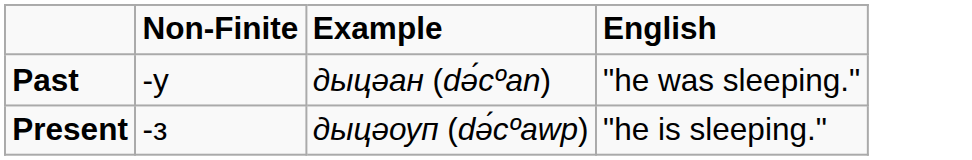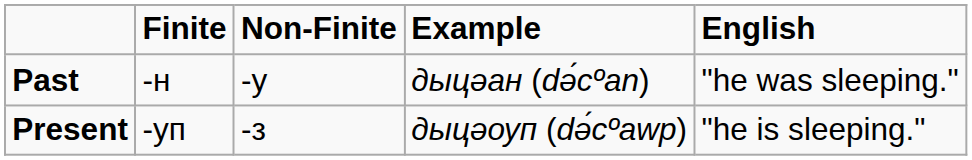+ column: Finite | -н | -уп
